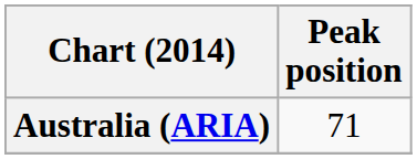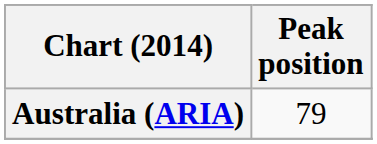Australia (ARIA) | Peak position: 71 -> 79
